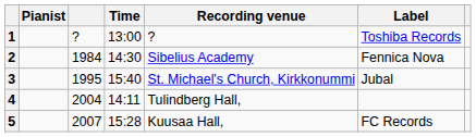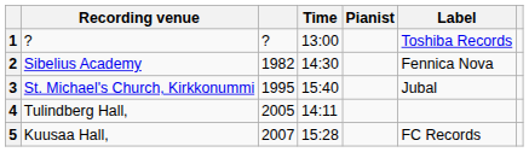columns swapped: Pianist <-> Recording venue
2 | column 3: 1984 -> 1982
4 | column 3: 2004 -> 2005
